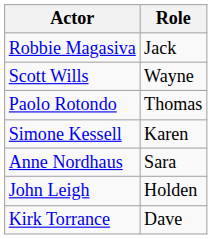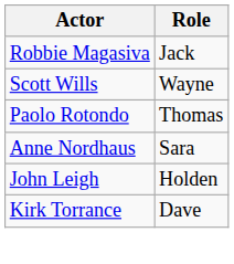- row: Simone Kessell | Karen
